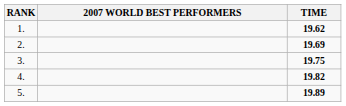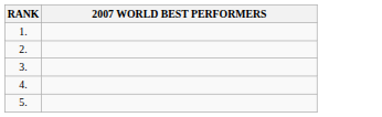- column: TIME | 19.62 | 19.69 | 19.75 | 19.82 | 19.89
